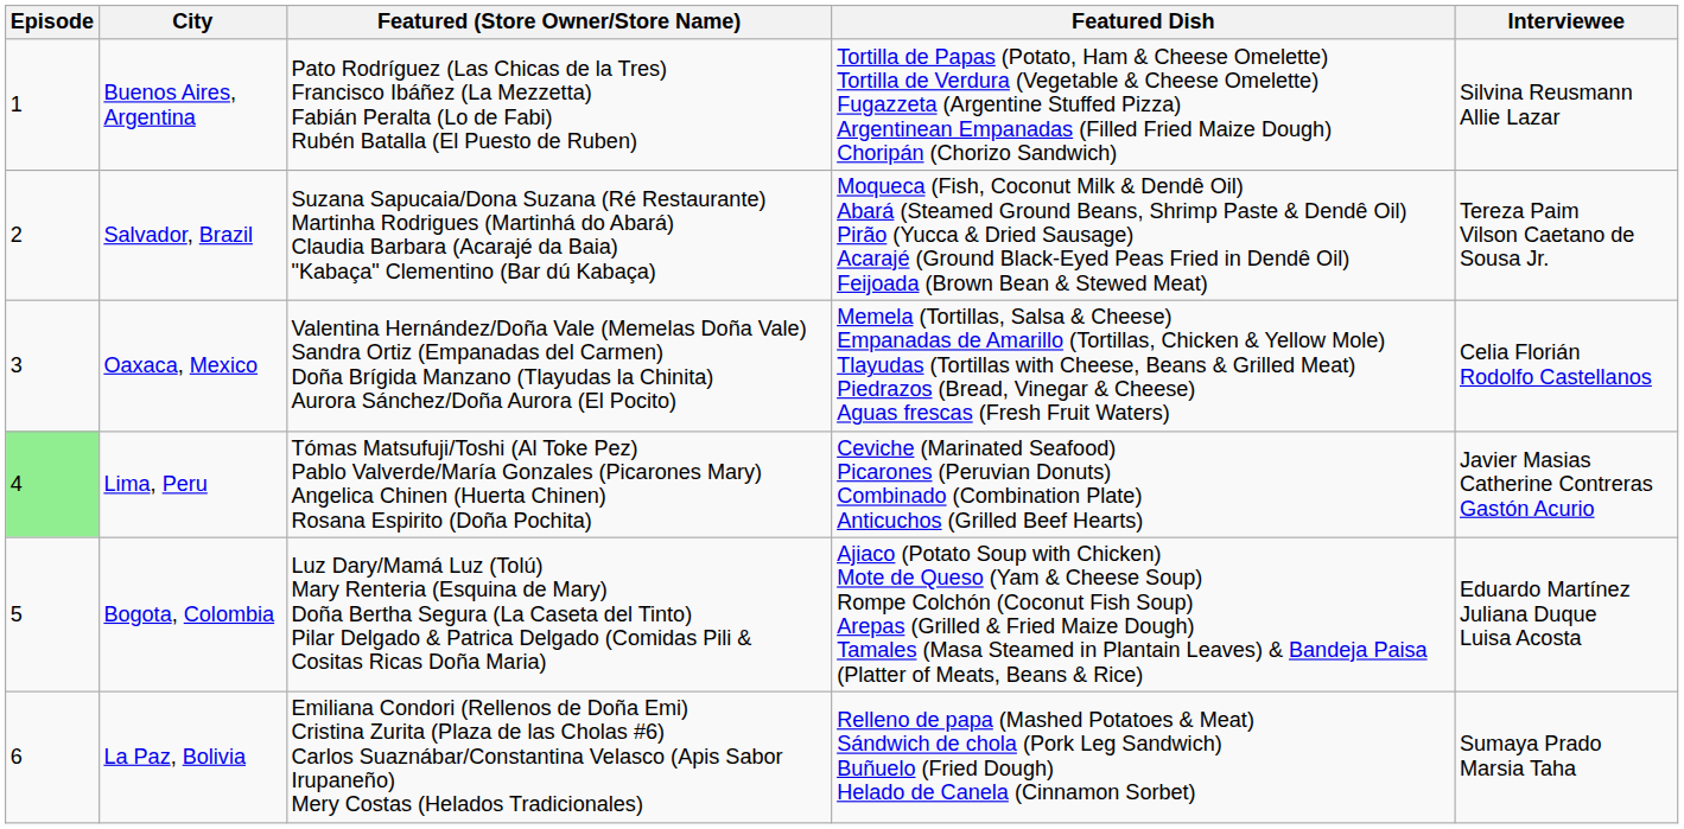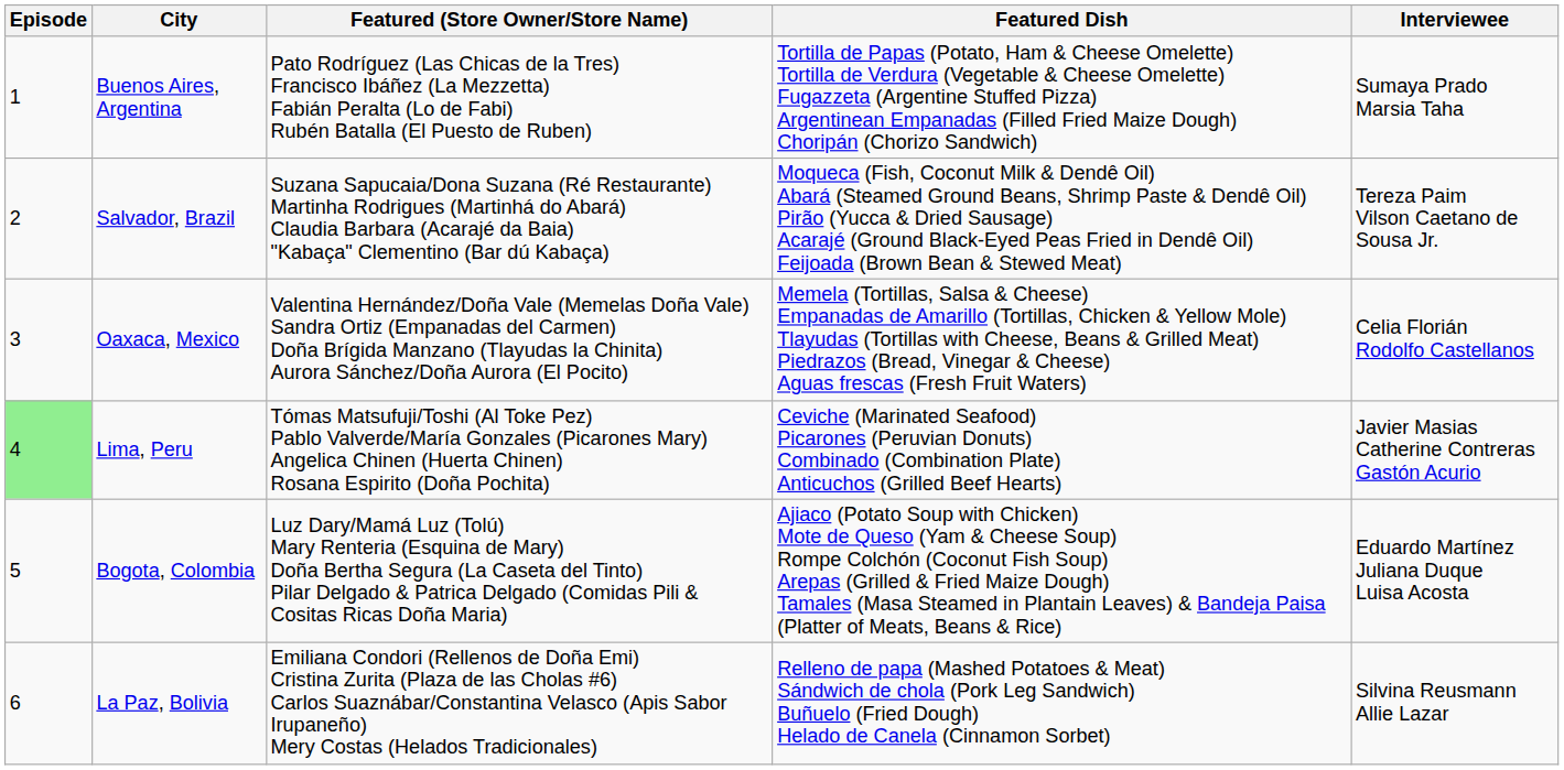Buenos Aires, Argentina | Interviewee: Silvina Reusmann Allie Lazar -> Sumaya Prado Marsia Taha
La Paz, Bolivia | Interviewee: Sumaya Prado Marsia Taha -> Silvina Reusmann Allie Lazar
